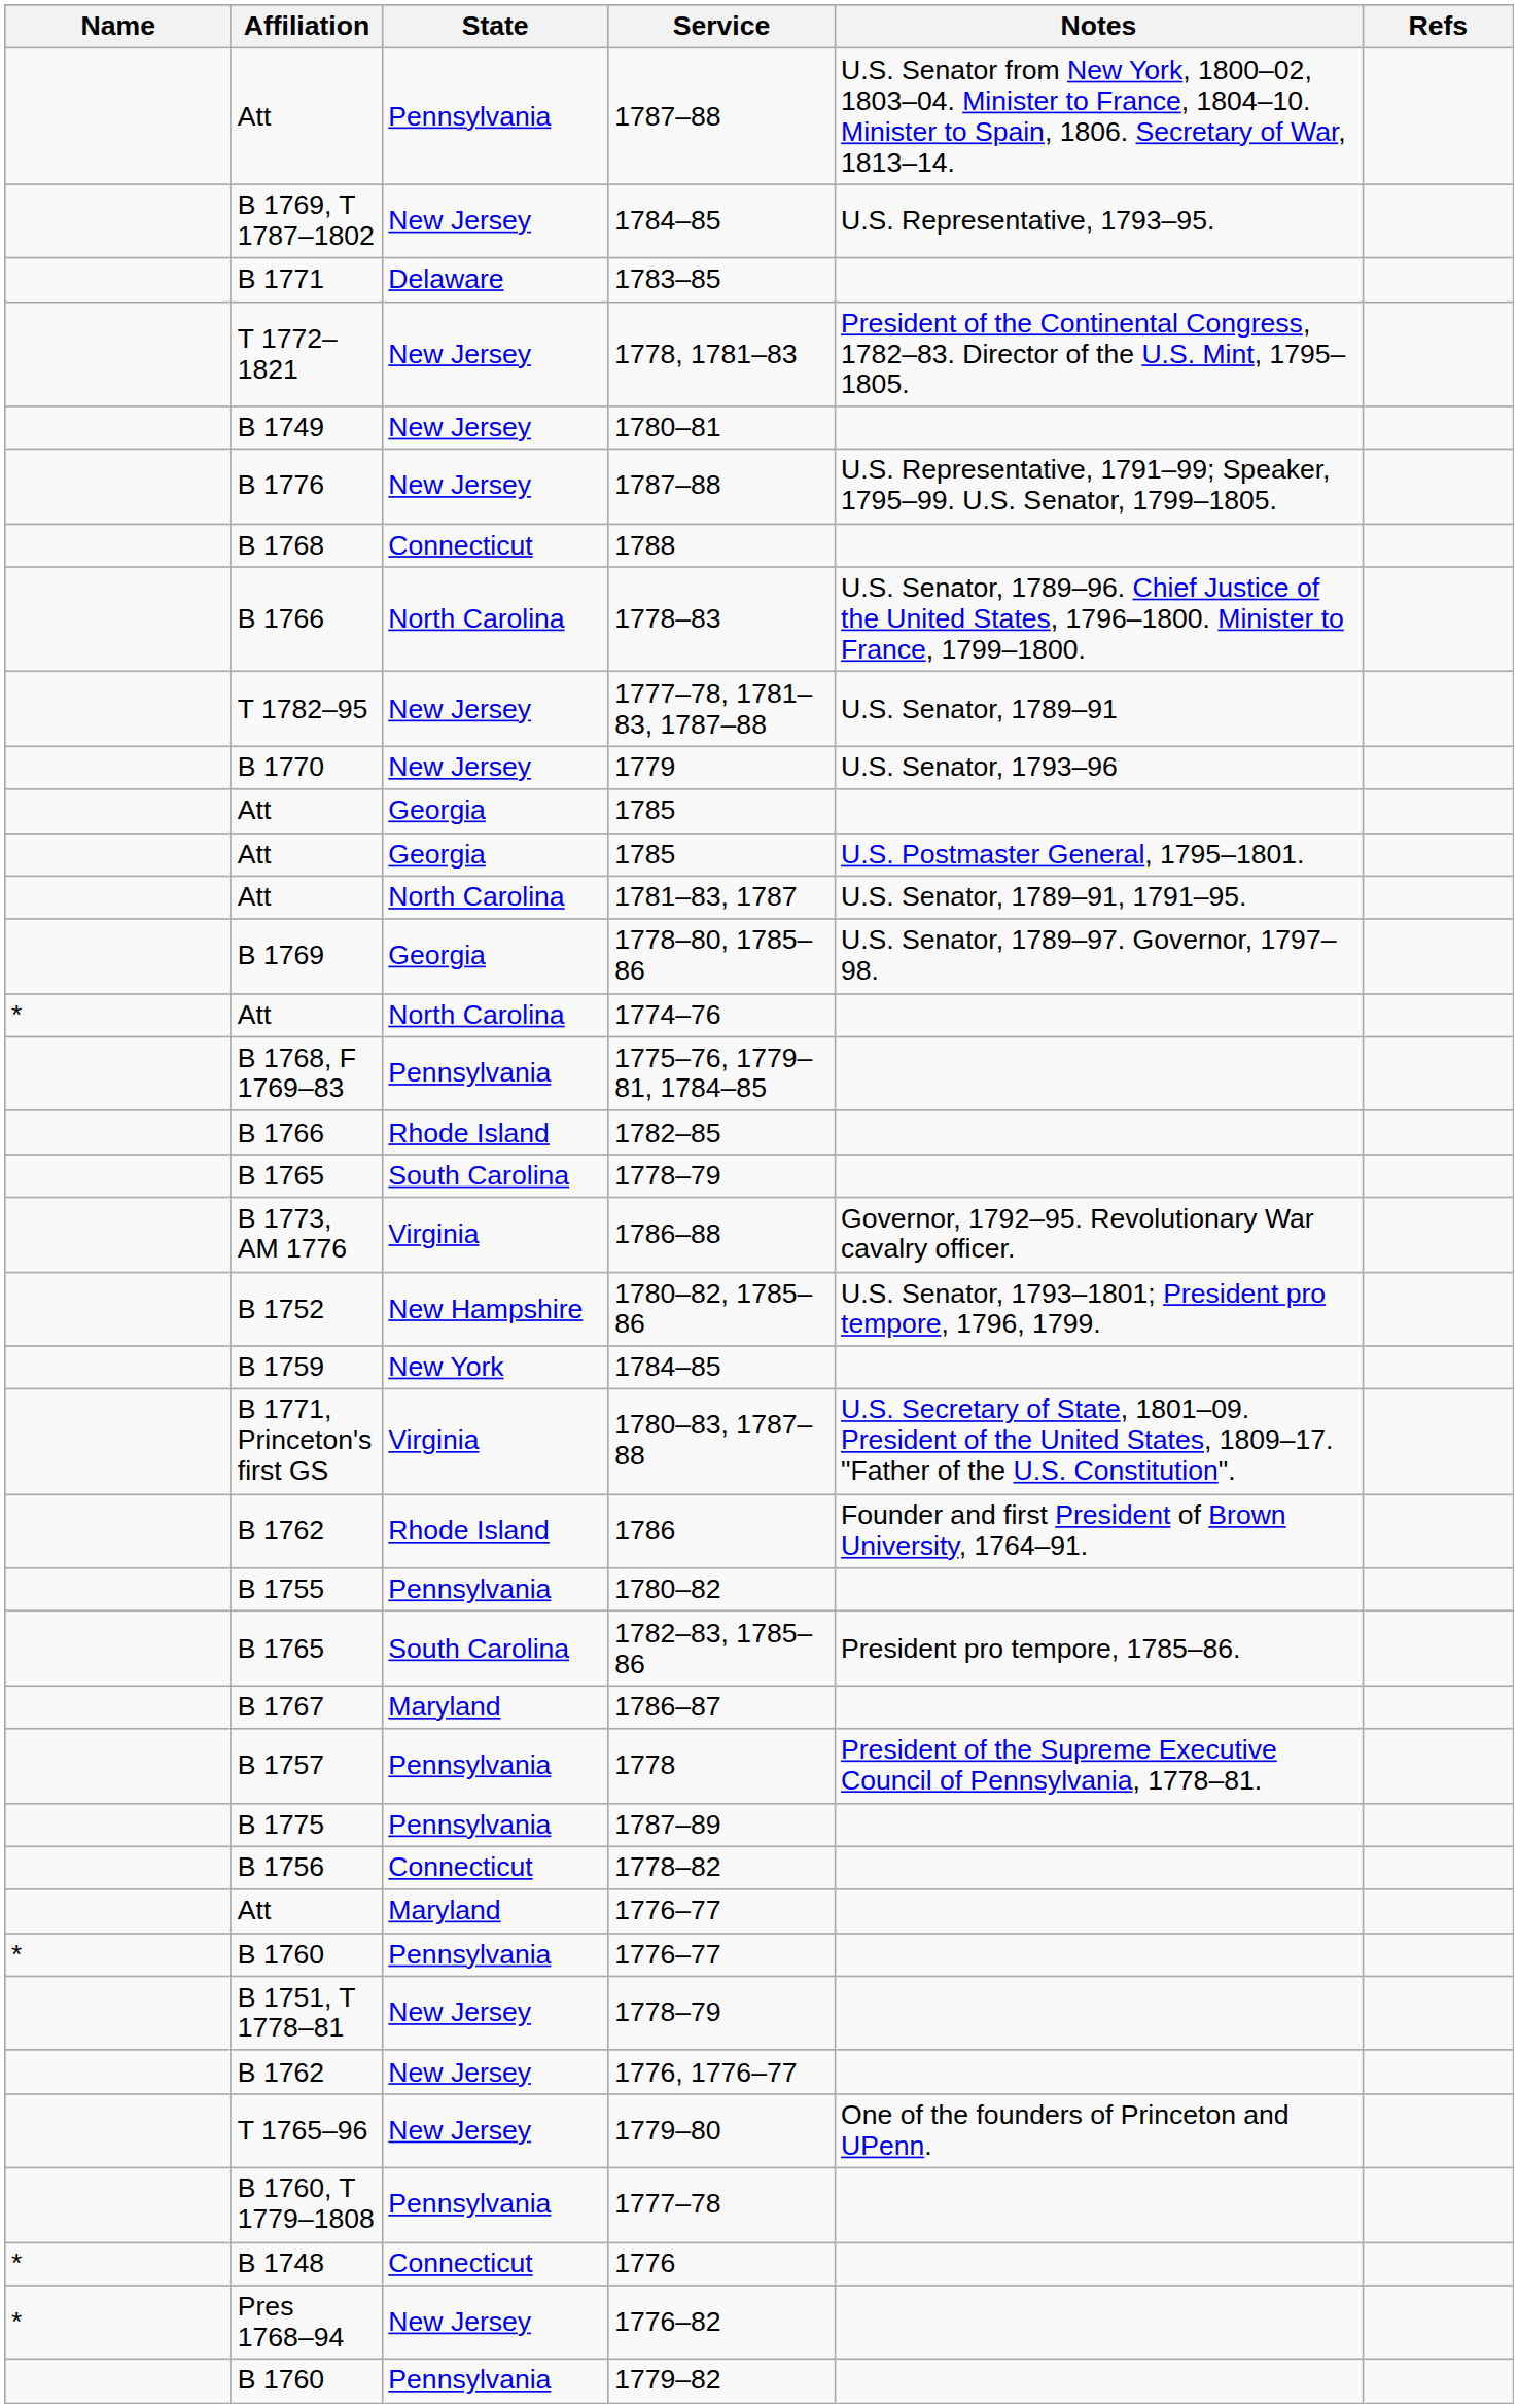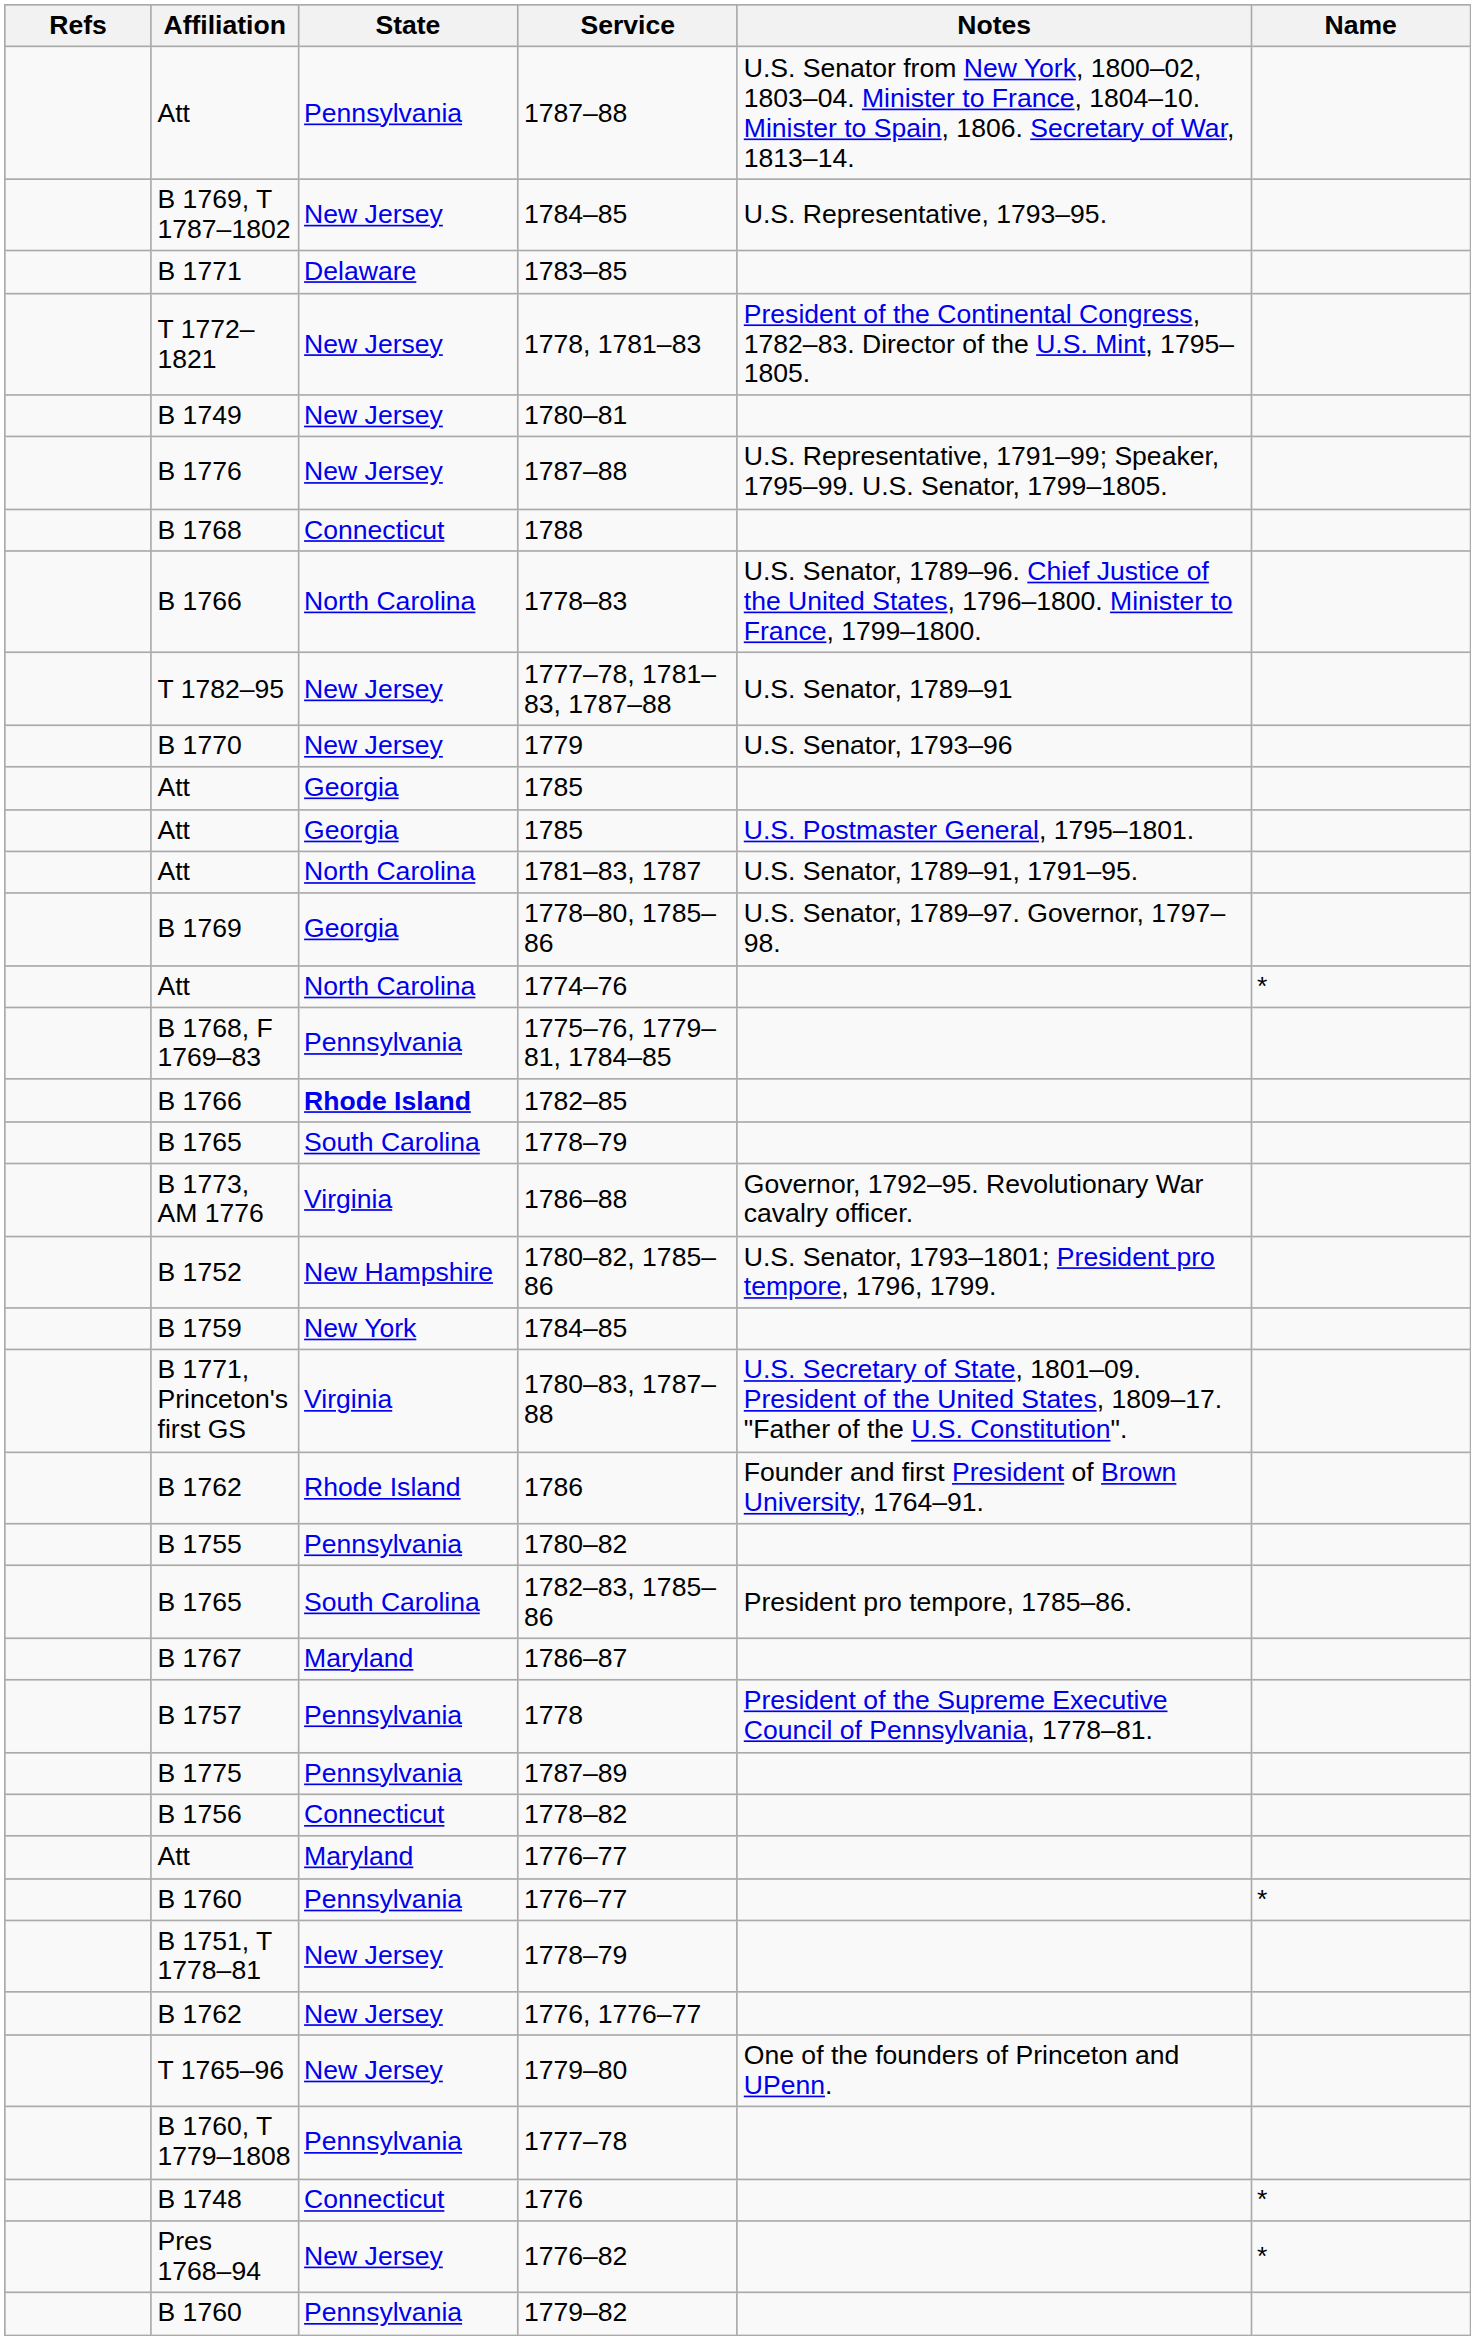columns swapped: Name <-> Refs
1782–85 | State: normal -> bold
